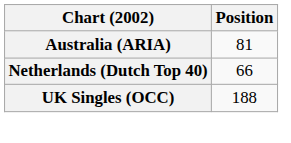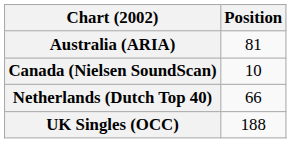+ row: Canada (Nielsen SoundScan) | 10
